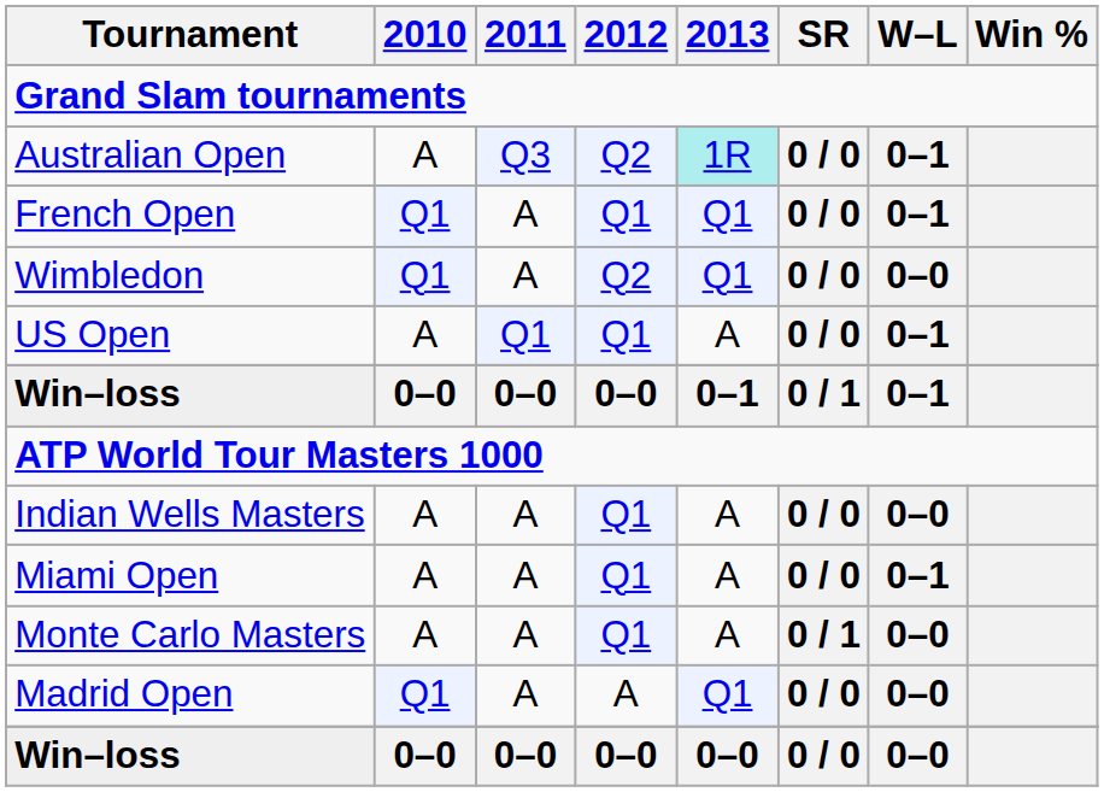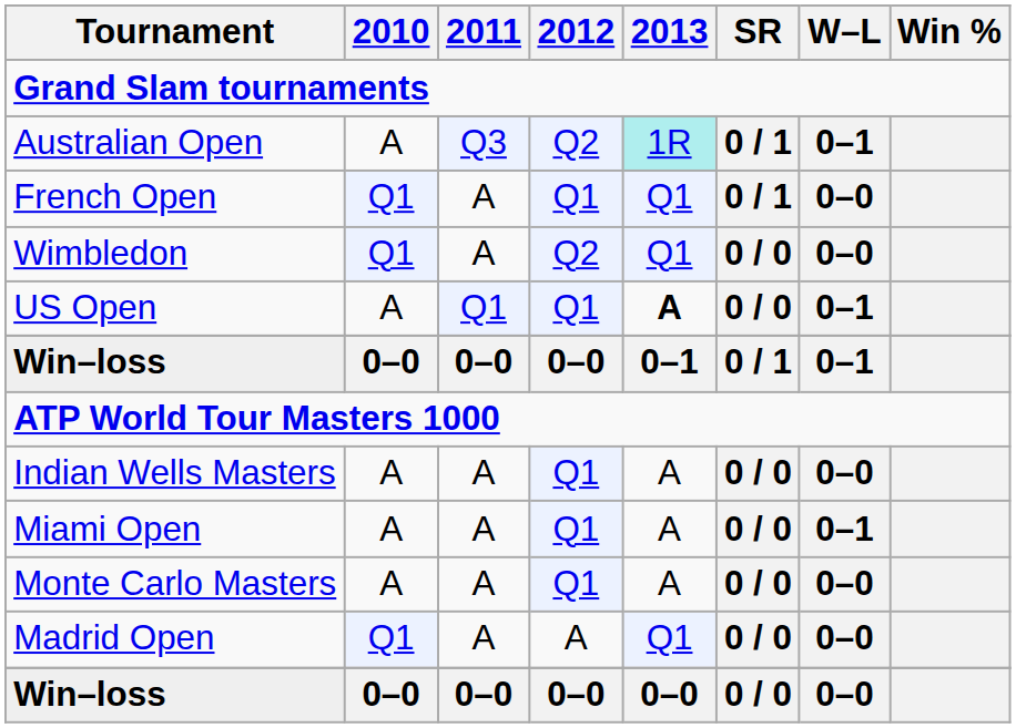Australian Open | SR: 0 / 0 -> 0 / 1
French Open | SR: 0 / 0 -> 0 / 1
French Open | W–L: 0–1 -> 0–0
US Open | 2013: normal -> bold
Monte Carlo Masters | SR: 0 / 1 -> 0 / 0
